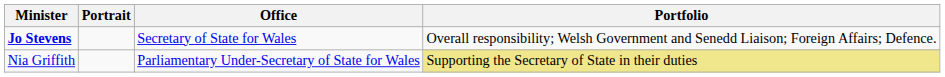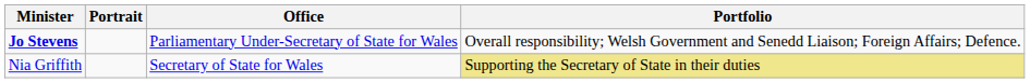Jo Stevens | Office: Secretary of State for Wales -> Parliamentary Under-Secretary of State for Wales
Nia Griffith | Office: Parliamentary Under-Secretary of State for Wales -> Secretary of State for Wales
